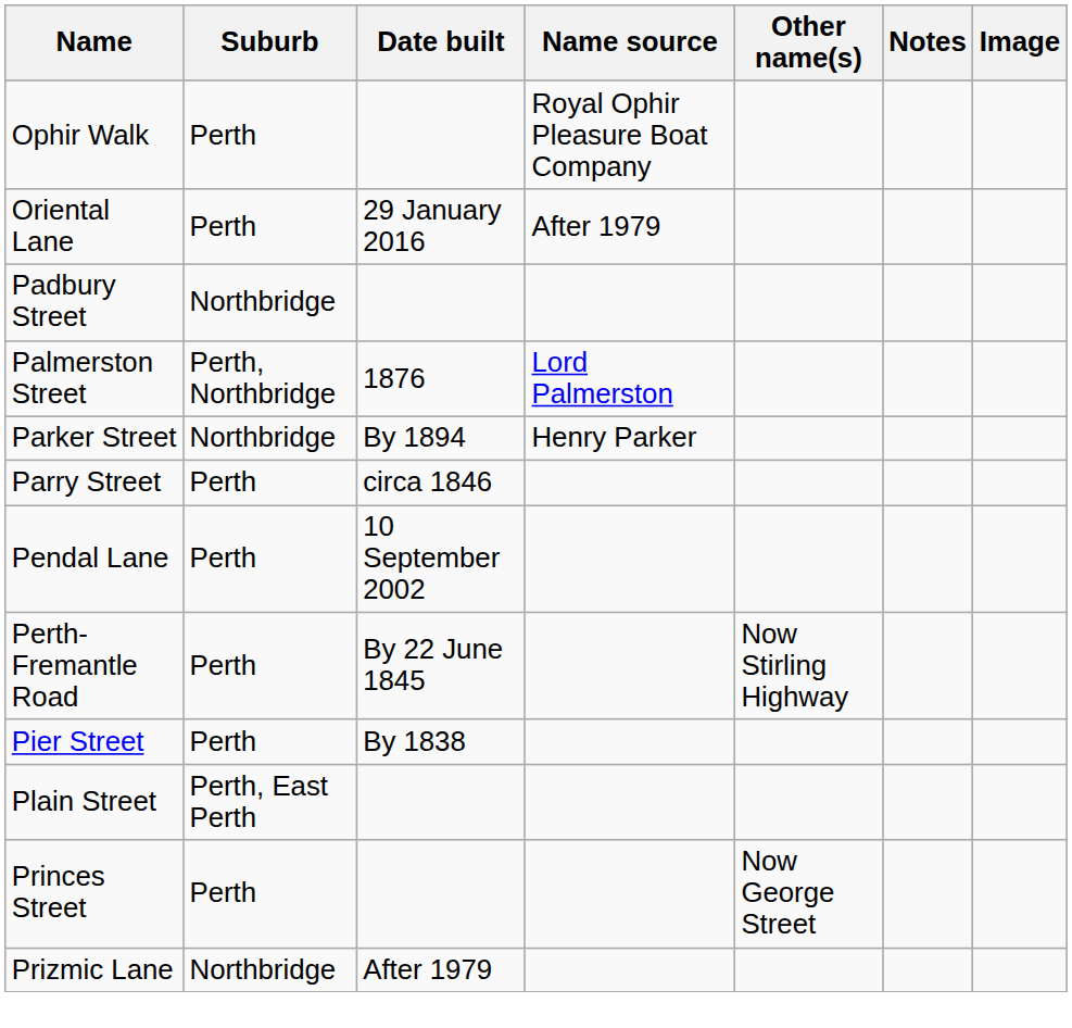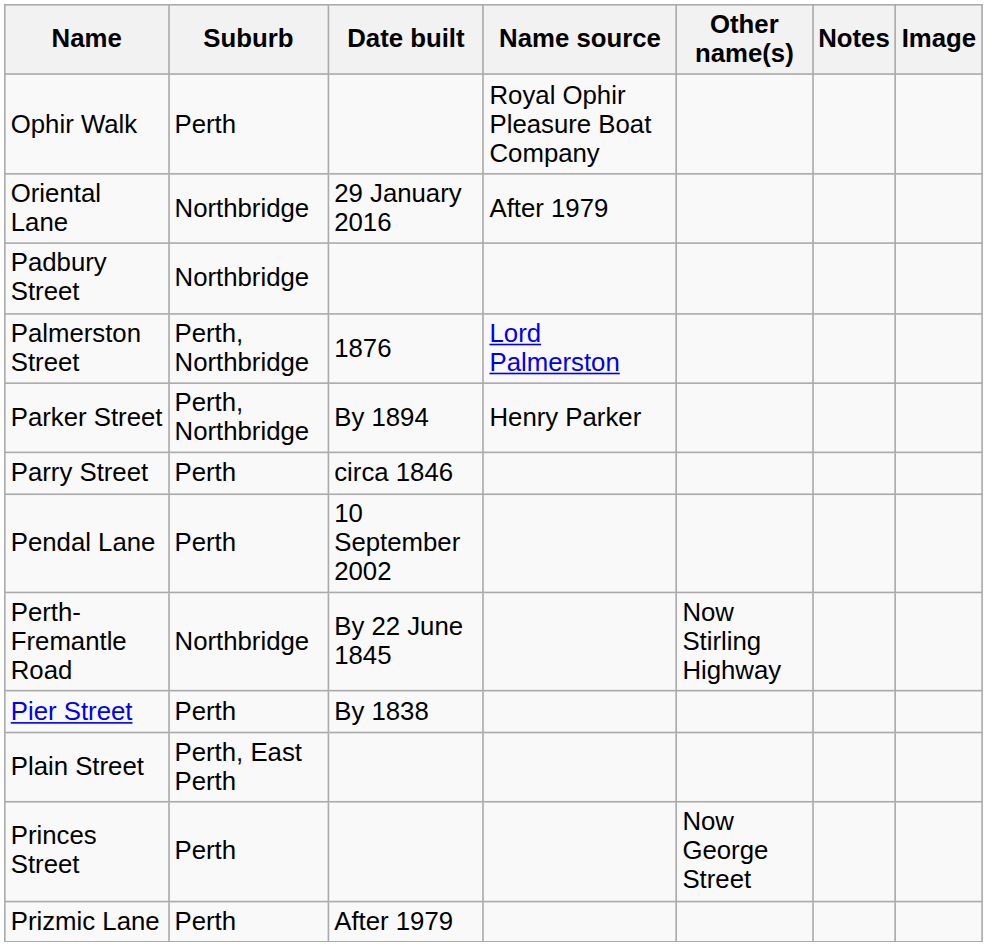Oriental Lane | Suburb: Perth -> Northbridge
Parker Street | Suburb: Northbridge -> Perth, Northbridge
Perth-Fremantle Road | Suburb: Perth -> Northbridge
Prizmic Lane | Suburb: Northbridge -> Perth
